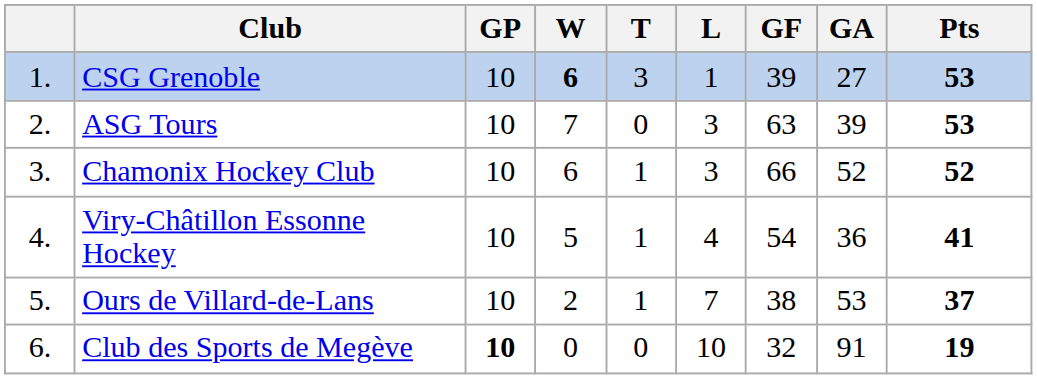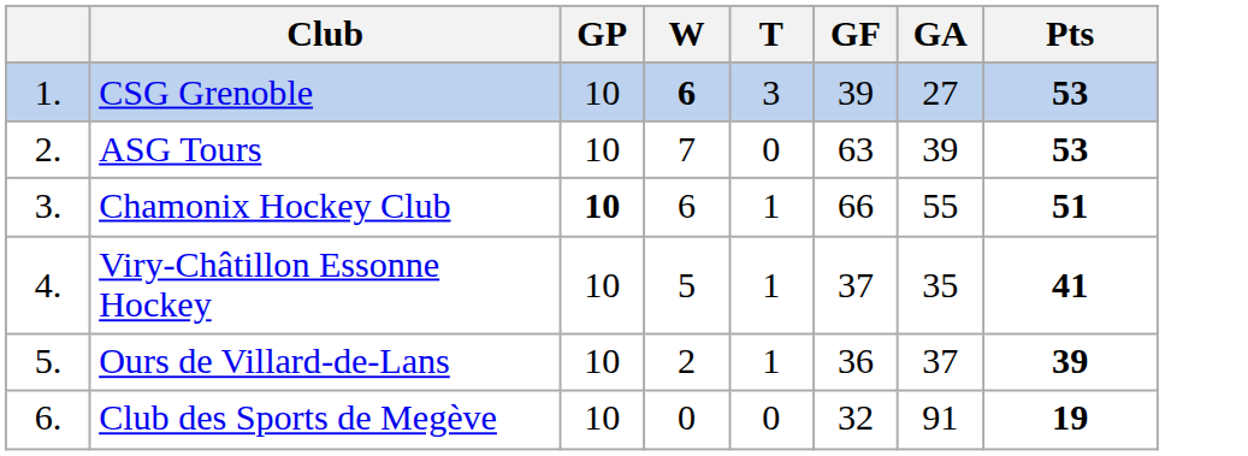- column: L | 1 | 3 | 3 | 4 | 7 | 10
Chamonix Hockey Club | GP: normal -> bold
Chamonix Hockey Club | GA: 52 -> 55
Chamonix Hockey Club | Pts: 52 -> 51
Viry-Châtillon Essonne Hockey | GF: 54 -> 37
Viry-Châtillon Essonne Hockey | GA: 36 -> 35
Ours de Villard-de-Lans | GF: 38 -> 36
Ours de Villard-de-Lans | GA: 53 -> 37
Ours de Villard-de-Lans | Pts: 37 -> 39
Club des Sports de Megève | GP: bold -> normal
